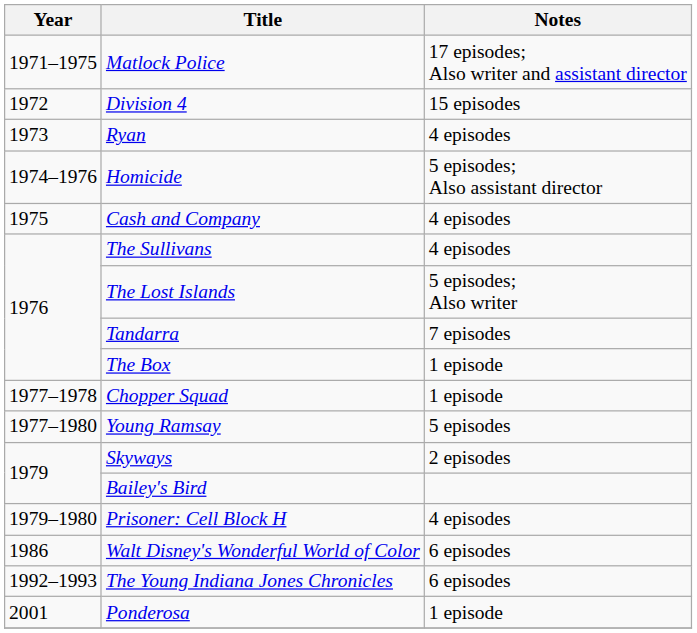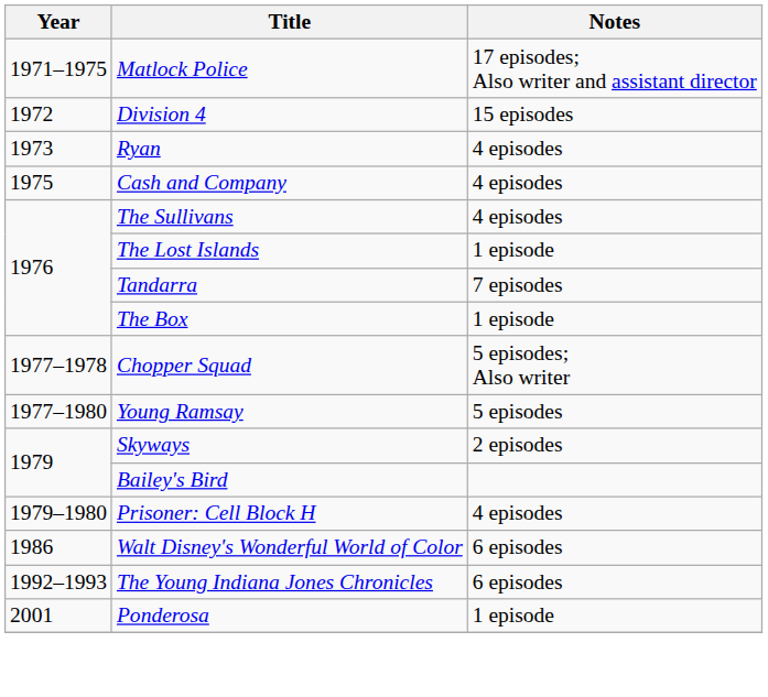- row: 1974–1976 | Homicide | 5 episodes; Also assistant director
The Lost Islands | Notes: 5 episodes; Also writer -> 1 episode
Chopper Squad | Notes: 1 episode -> 5 episodes; Also writer
